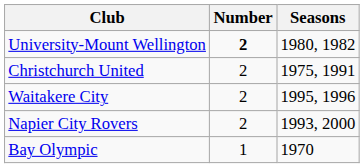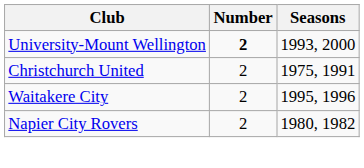University-Mount Wellington | Seasons: 1980, 1982 -> 1993, 2000
Napier City Rovers | Seasons: 1993, 2000 -> 1980, 1982
- row: Bay Olympic | 1 | 1970
